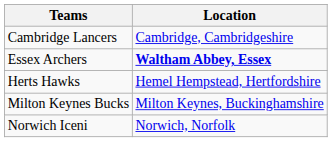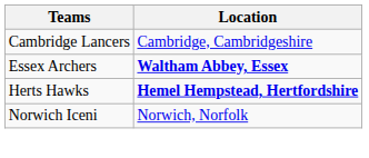Herts Hawks | Location: normal -> bold
- row: Milton Keynes Bucks | Milton Keynes, Buckinghamshire
